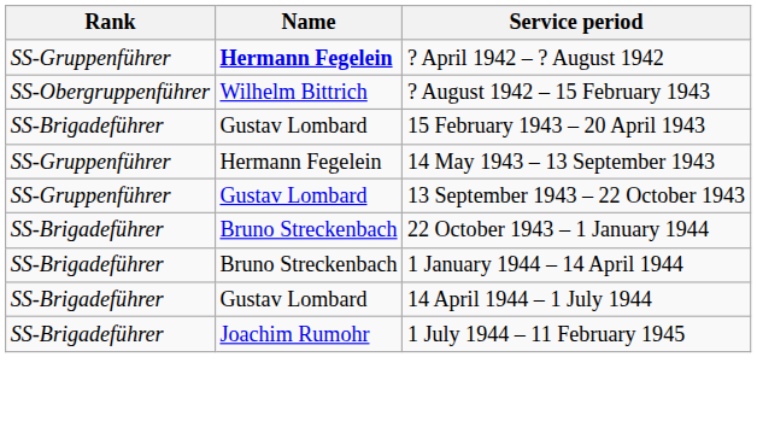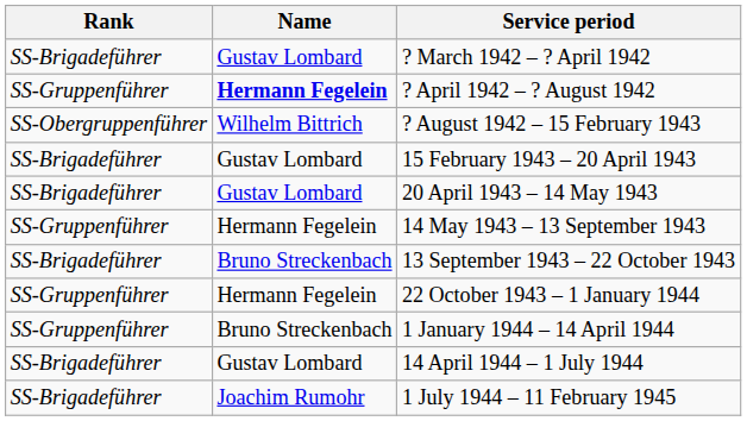+ row: SS-Brigadeführer | Gustav Lombard | ? March 1942 – ? April 1942
+ row: SS-Brigadeführer | Gustav Lombard | 20 April 1943 – 14 May 1943
13 September 1943 – 22 October 1943 | Rank: SS-Gruppenführer -> SS-Brigadeführer
13 September 1943 – 22 October 1943 | Name: Gustav Lombard -> Bruno Streckenbach
22 October 1943 – 1 January 1944 | Rank: SS-Brigadeführer -> SS-Gruppenführer
22 October 1943 – 1 January 1944 | Name: Bruno Streckenbach -> Hermann Fegelein
1 January 1944 – 14 April 1944 | Rank: SS-Brigadeführer -> SS-Gruppenführer
